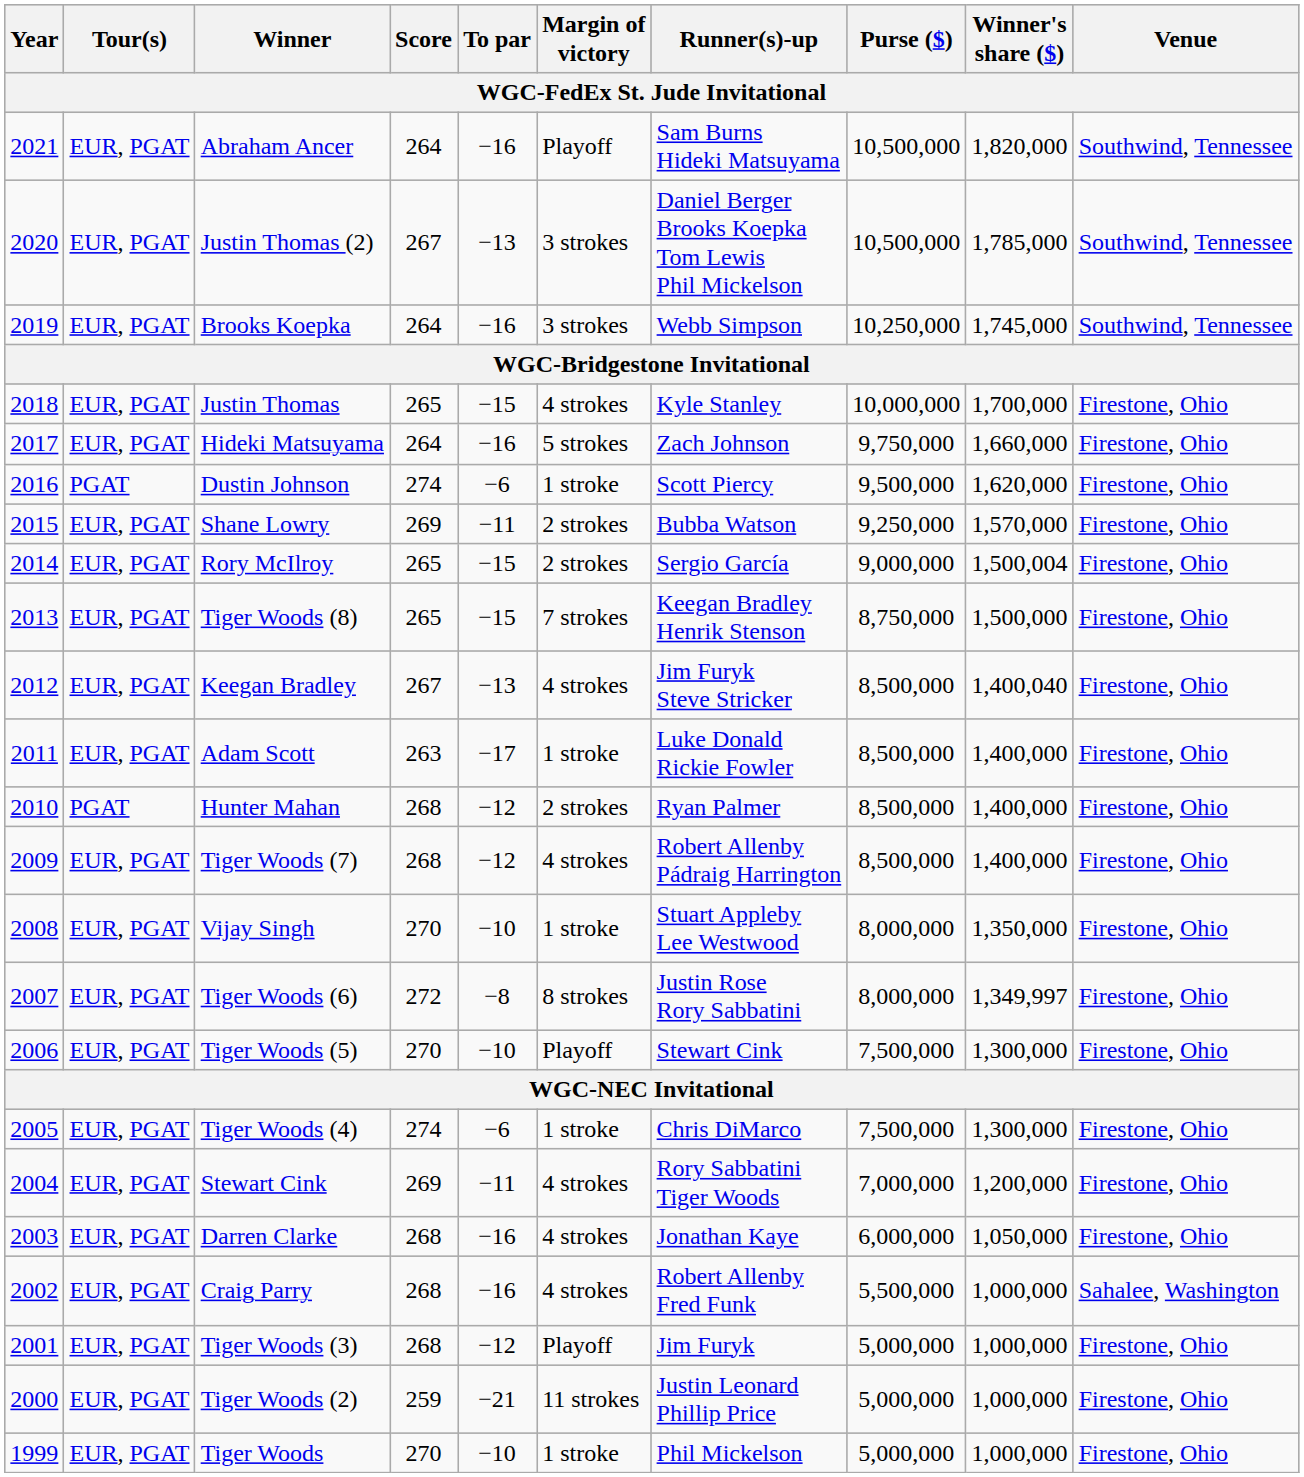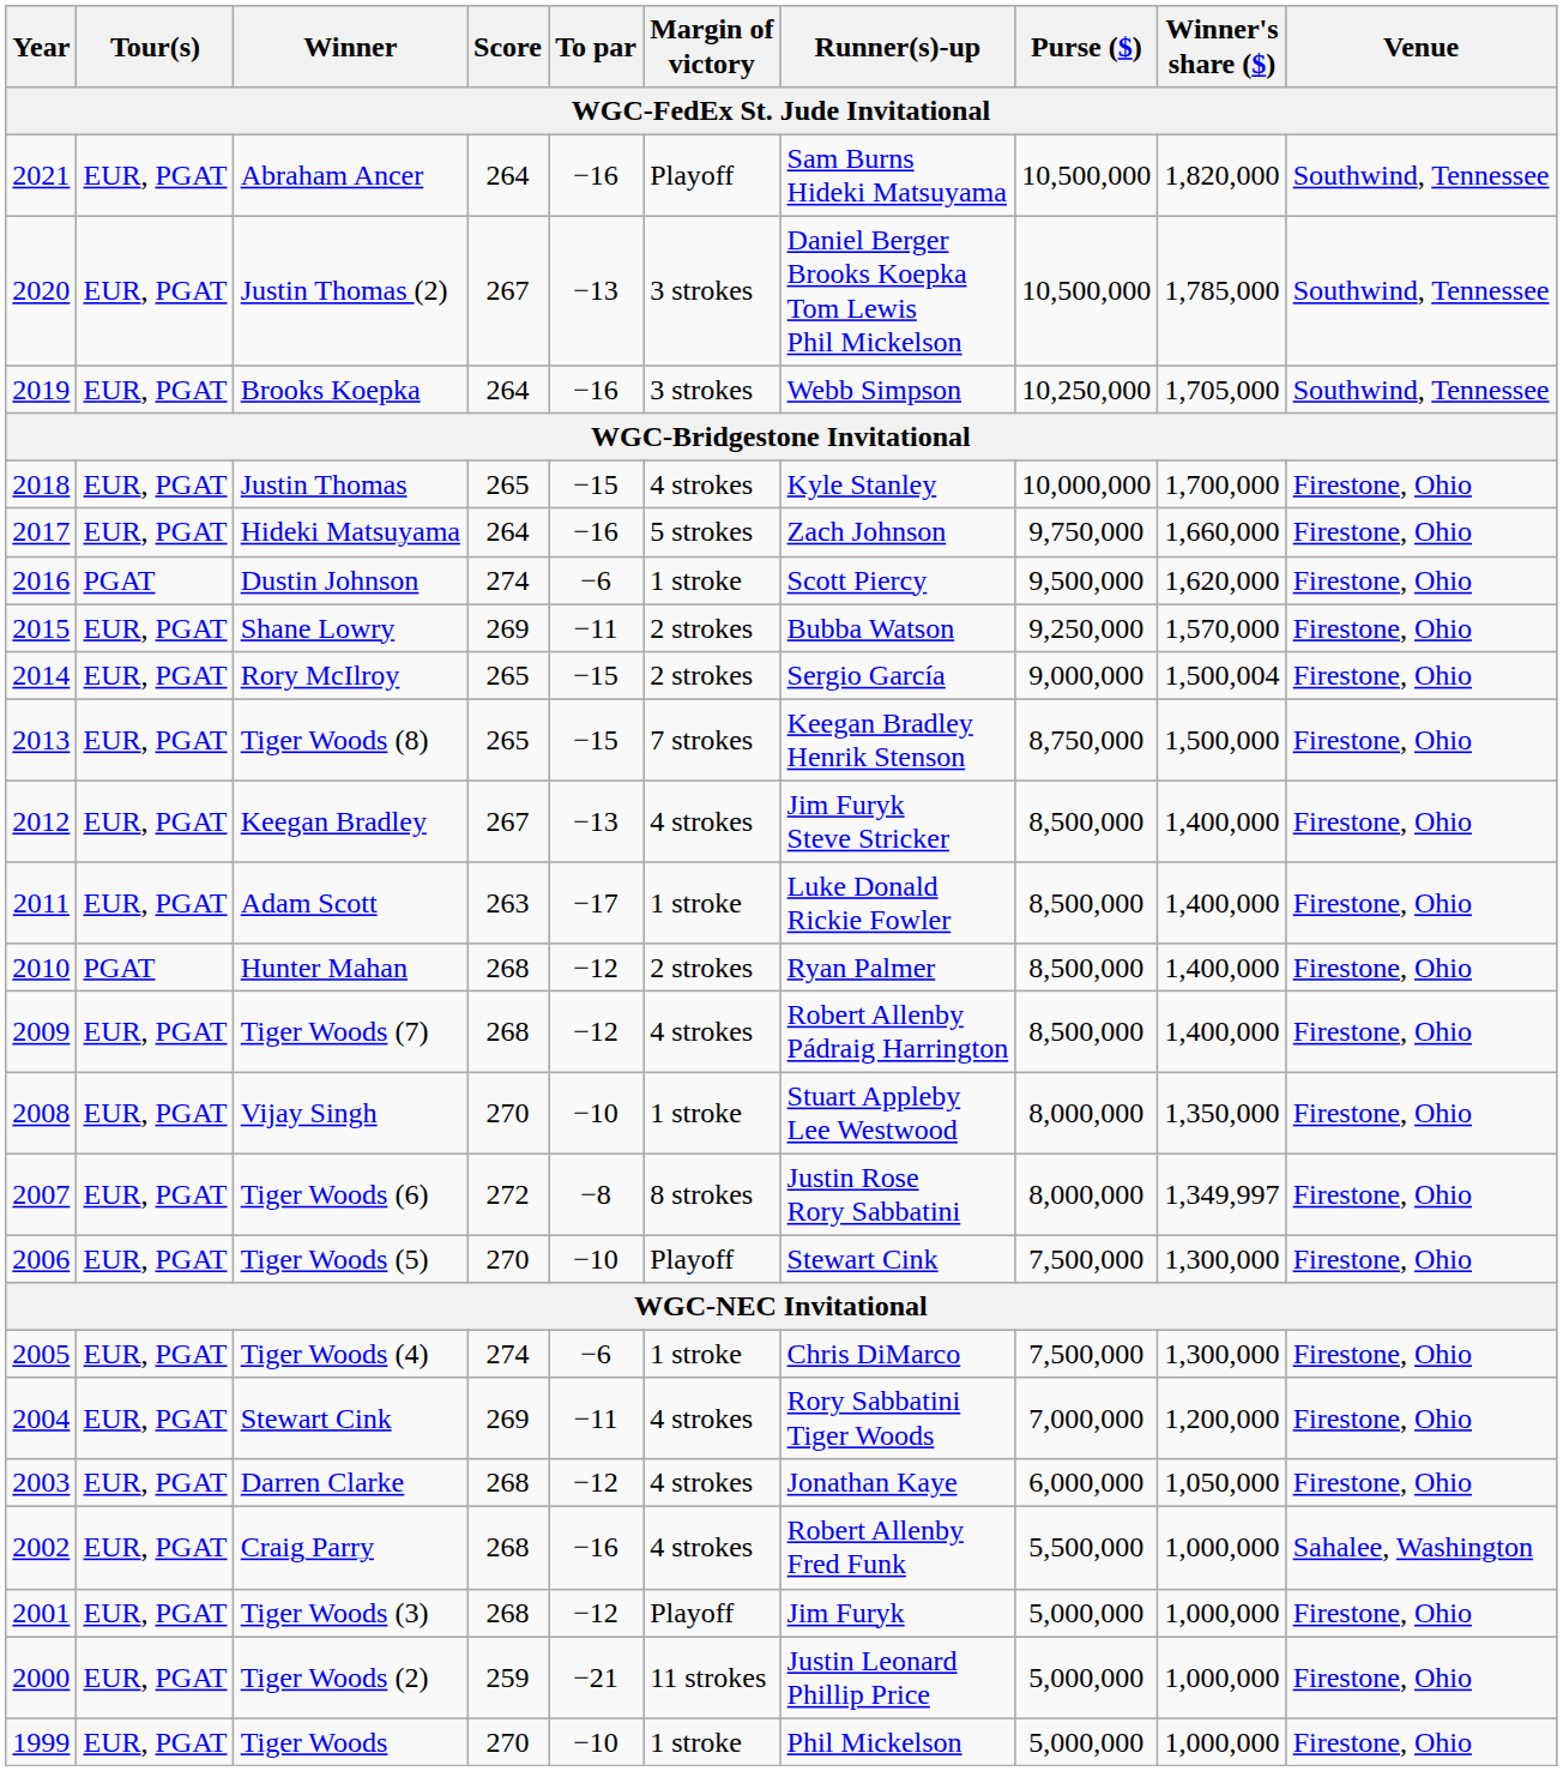Brooks Koepka | Winner's share ($): 1,745,000 -> 1,705,000
Keegan Bradley | Winner's share ($): 1,400,040 -> 1,400,000
Darren Clarke | To par: −16 -> −12
